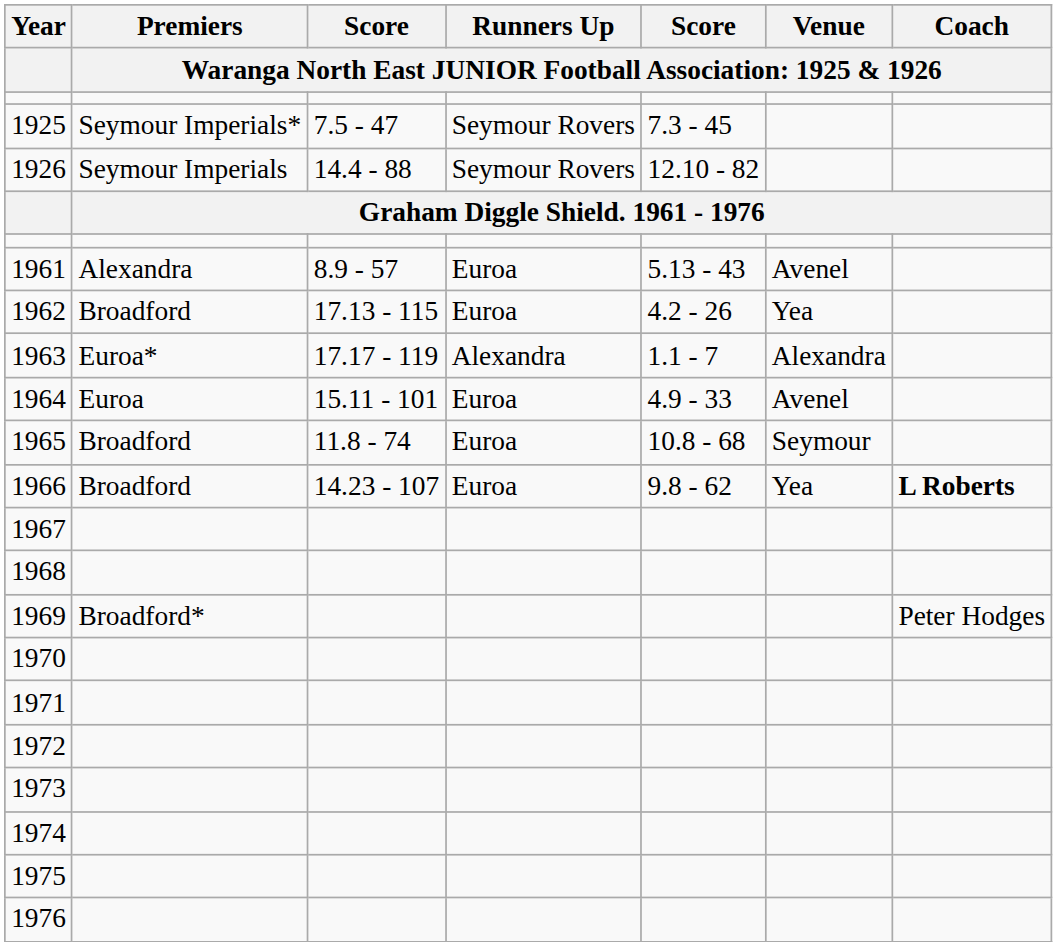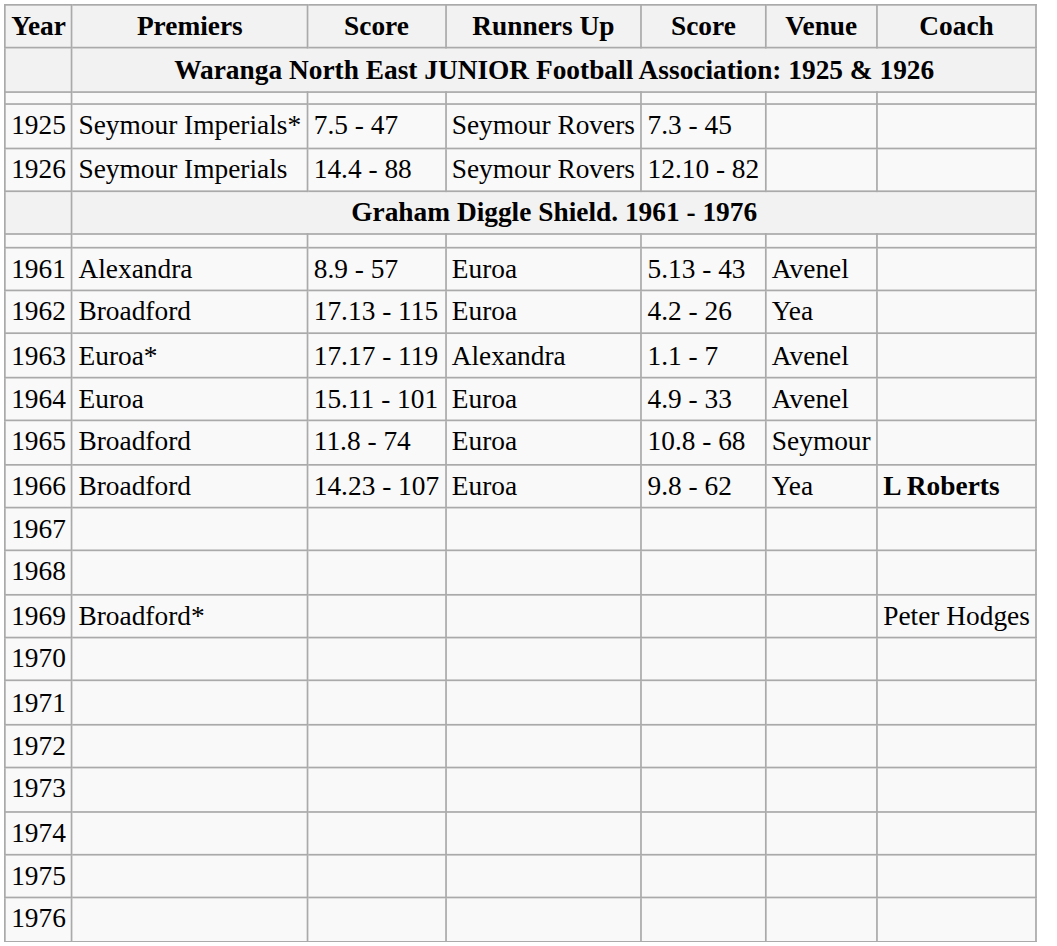1963 | column 6: Alexandra -> Avenel
